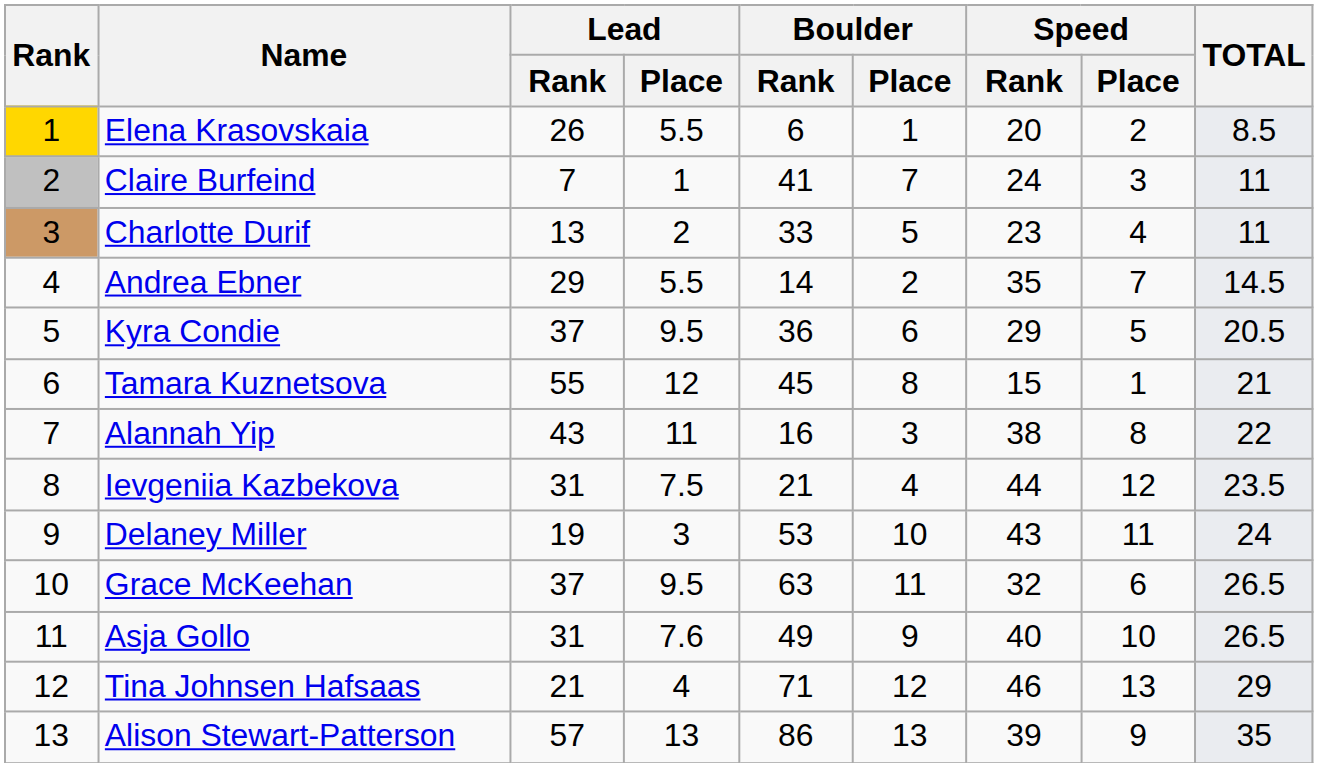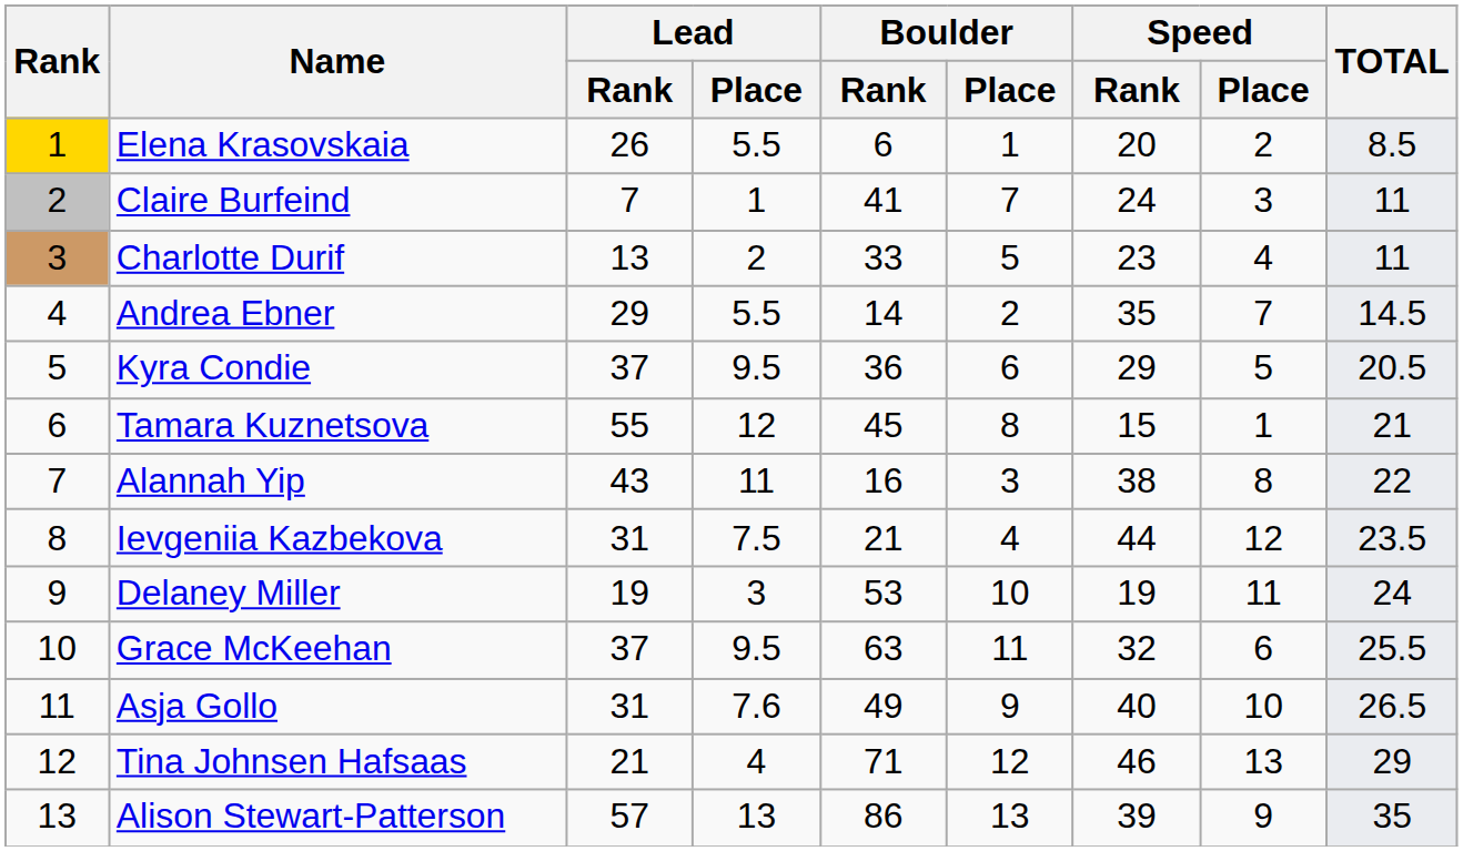Delaney Miller | Speed / Rank: 43 -> 19
Grace McKeehan | TOTAL: 26.5 -> 25.5
